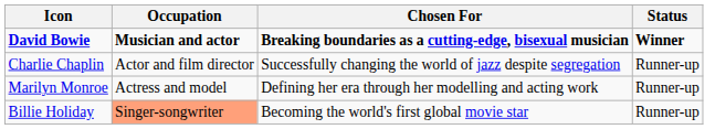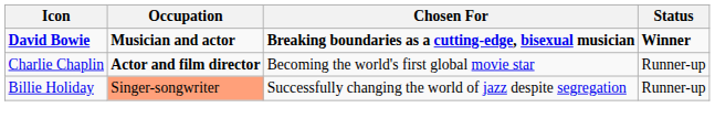Charlie Chaplin | Occupation: normal -> bold
Charlie Chaplin | Chosen For: Successfully changing the world of jazz despite segregation -> Becoming the world's first global movie star
- row: Marilyn Monroe | Actress and model | Defining her era through her modelling and acting work | Runner-up
Billie Holiday | Chosen For: Becoming the world's first global movie star -> Successfully changing the world of jazz despite segregation
